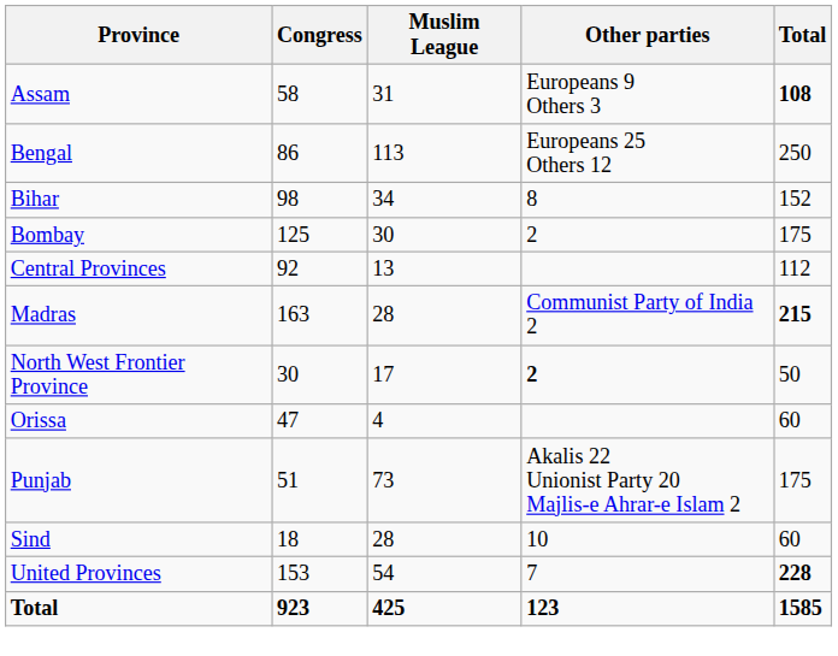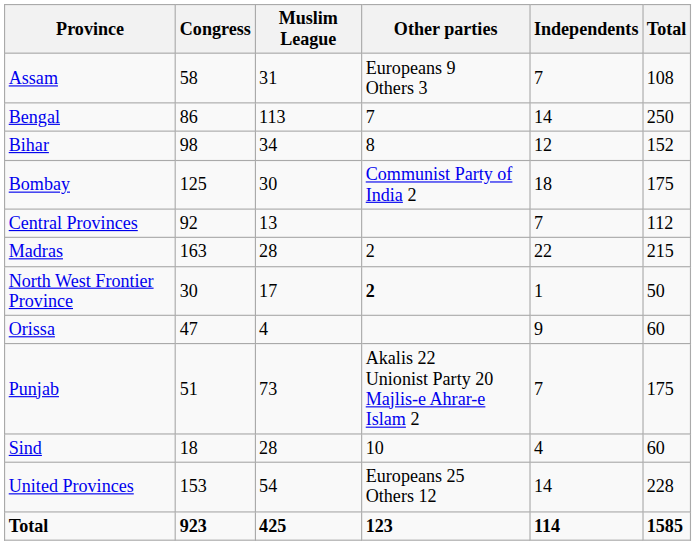+ column: Independents | 7 | 14 | 12 | 18 | 7 | 22 | 1 | 9 | 7 | 4 | 14 | 114
Assam | Total: bold -> normal
Bengal | Other parties: Europeans 25 Others 12 -> 7
Bombay | Other parties: 2 -> Communist Party of India 2
Madras | Other parties: Communist Party of India 2 -> 2
Madras | Total: bold -> normal
United Provinces | Other parties: 7 -> Europeans 25 Others 12
United Provinces | Total: bold -> normal
